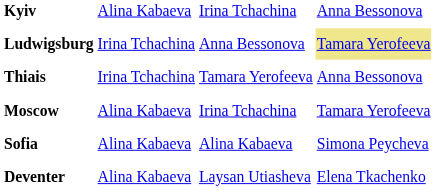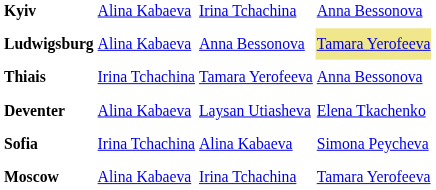Ludwigsburg | column 2: Irina Tchachina -> Alina Kabaeva
rows swapped: Moscow <-> Deventer
Sofia | column 2: Alina Kabaeva -> Irina Tchachina
